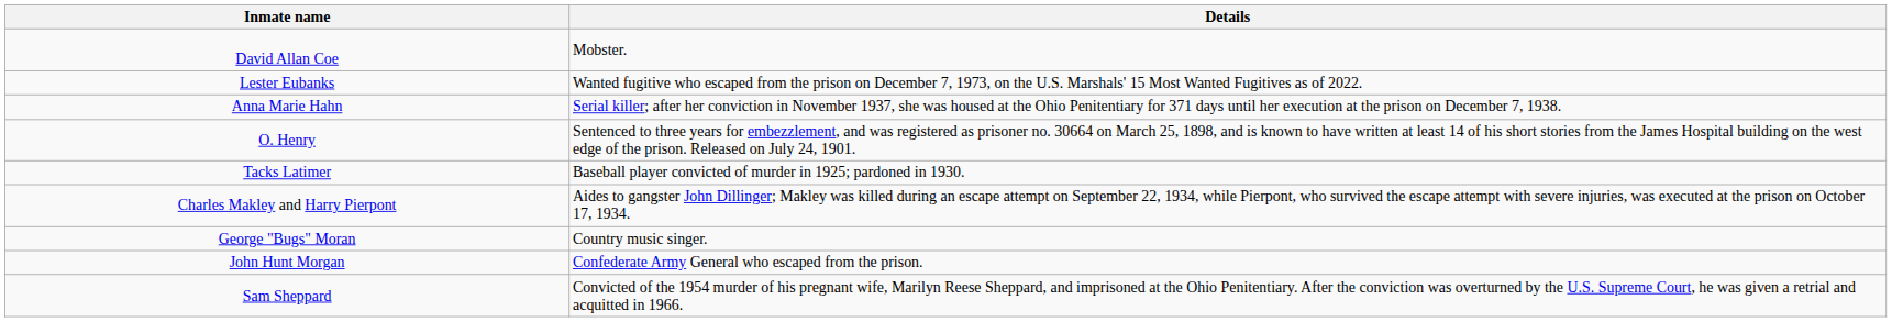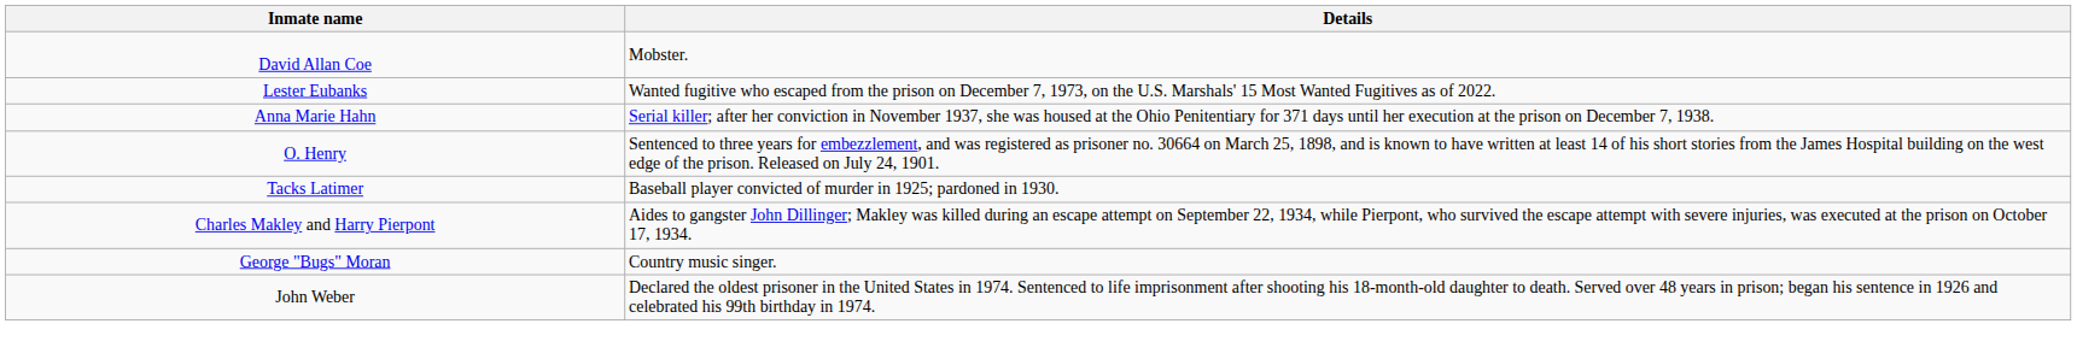- row: John Hunt Morgan | Confederate Army General who escaped from the prison.
- row: Sam Sheppard | Convicted of the 1954 murder of his pregnant wife, Marilyn Reese Sheppard, and imprisoned at the Ohio Penitentiary. After the conviction was overturned by the U.S. Supreme Court, he was given a retrial and acquitted in 1966.
+ row: John Weber | Declared the oldest prisoner in the United States in 1974. Sentenced to life imprisonment after shooting his 18-month-old daughter to death. Served over 48 years in prison; began his sentence in 1926 and celebrated his 99th birthday in 1974.
